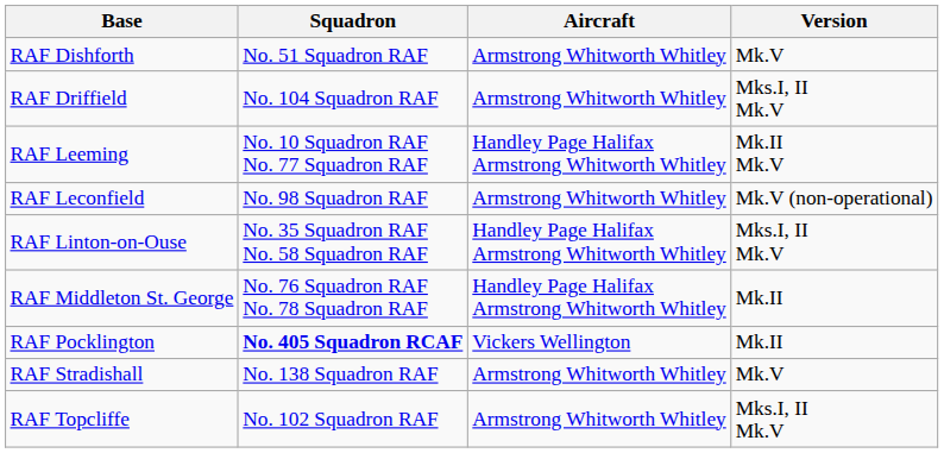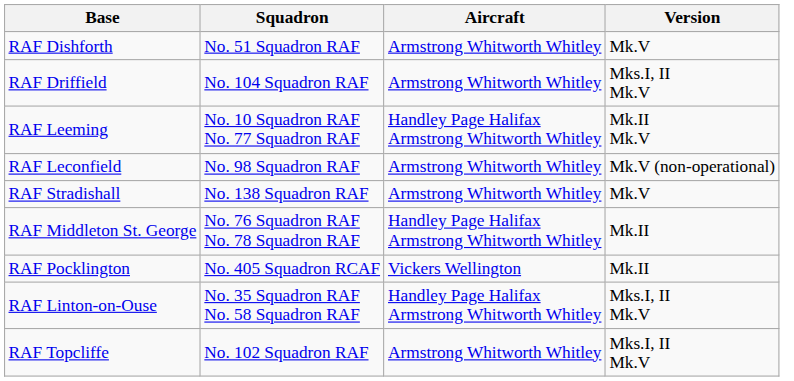rows swapped: RAF Linton-on-Ouse <-> RAF Stradishall
RAF Pocklington | Squadron: bold -> normal
